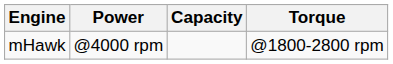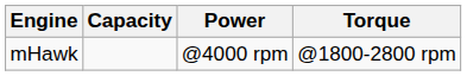columns swapped: Capacity <-> Power
